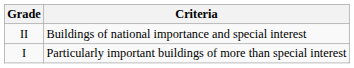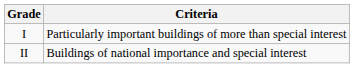rows swapped: I <-> II
